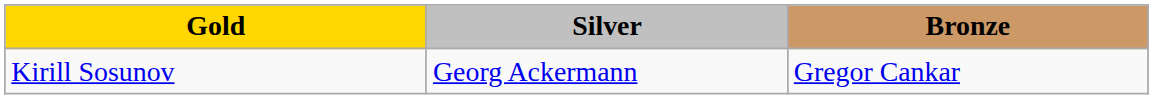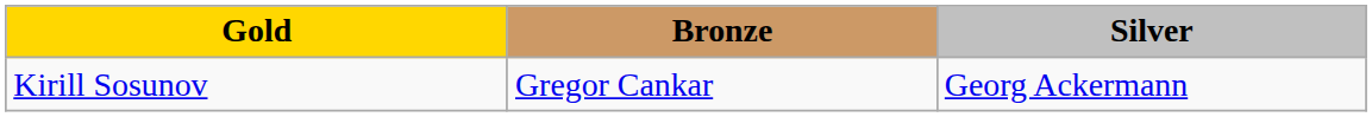columns swapped: Silver <-> Bronze
